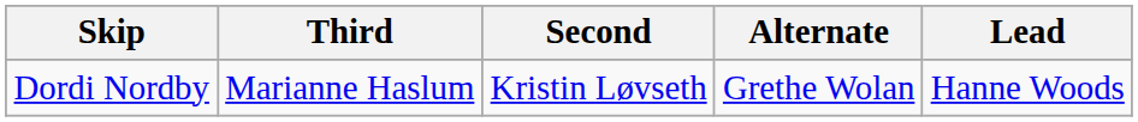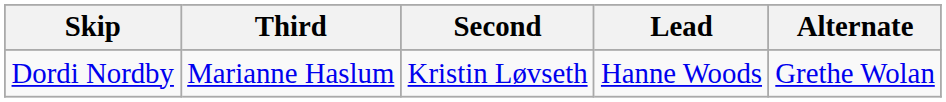columns swapped: Lead <-> Alternate
